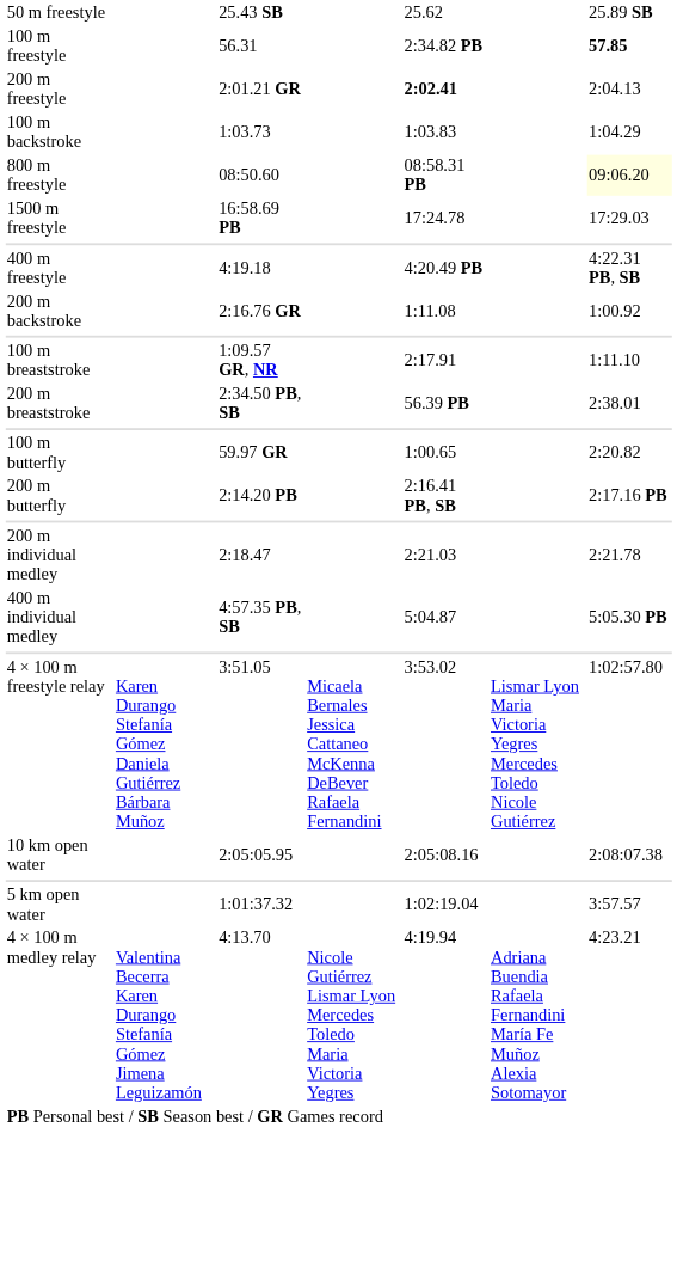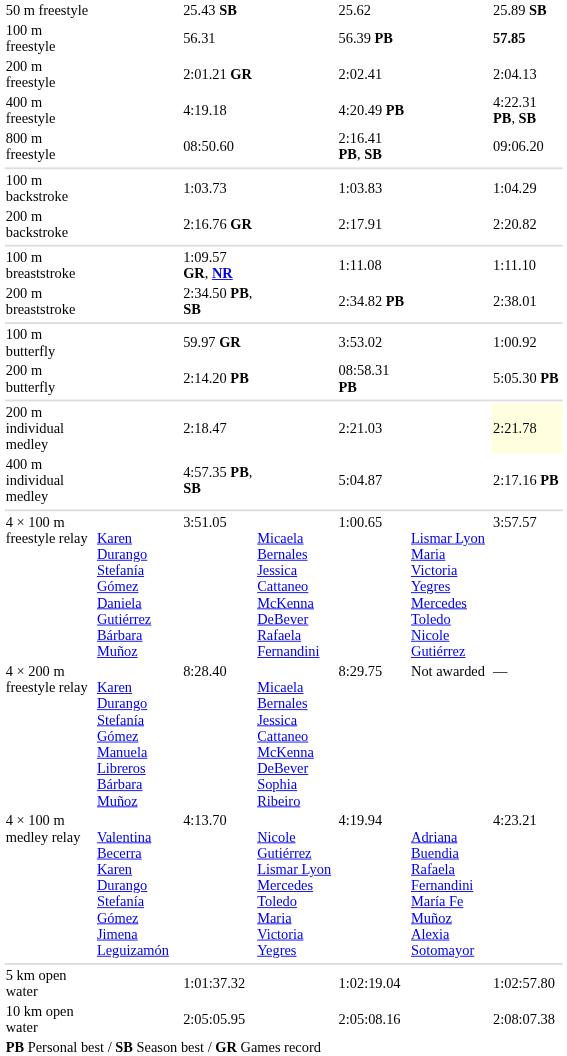100 m freestyle | column 5: 2:34.82 PB -> 56.39 PB
200 m freestyle | column 5: bold -> normal
rows swapped: 400 m freestyle <-> 100 m backstroke
800 m freestyle | column 5: 08:58.31 PB -> 2:16.41 PB, SB
800 m freestyle | column 7: lightyellow background -> no background
- row: 1500 m freestyle | 16:58.69 PB | 17:24.78 | 17:29.03
200 m backstroke | column 5: 1:11.08 -> 2:17.91
200 m backstroke | column 7: 1:00.92 -> 2:20.82
100 m breaststroke | column 5: 2:17.91 -> 1:11.08
200 m breaststroke | column 5: 56.39 PB -> 2:34.82 PB
100 m butterfly | column 5: 1:00.65 -> 3:53.02
100 m butterfly | column 7: 2:20.82 -> 1:00.92
200 m butterfly | column 5: 2:16.41 PB, SB -> 08:58.31 PB
200 m butterfly | column 7: 2:17.16 PB -> 5:05.30 PB
200 m individual medley | column 7: no background -> lightyellow background
400 m individual medley | column 7: 5:05.30 PB -> 2:17.16 PB
4 × 100 m freestyle relay | column 5: 3:53.02 -> 1:00.65
4 × 100 m freestyle relay | column 7: 1:02:57.80 -> 3:57.57
+ row: 4 × 200 m freestyle relay | Karen Durango Stefanía Gómez Manuela Libreros Bárbara Muñoz | 8:28.40 | Micaela Bernales Jessica Cattaneo McKenna DeBever Sophia Ribeiro | 8:29.75 | Not awarded | —
rows swapped: 4 × 100 m medley relay <-> 10 km open water
5 km open water | column 7: 3:57.57 -> 1:02:57.80
